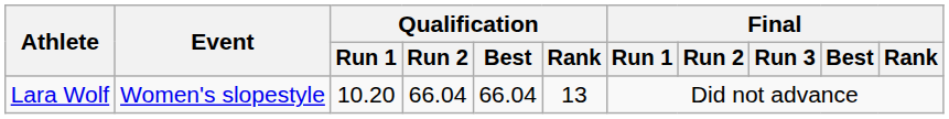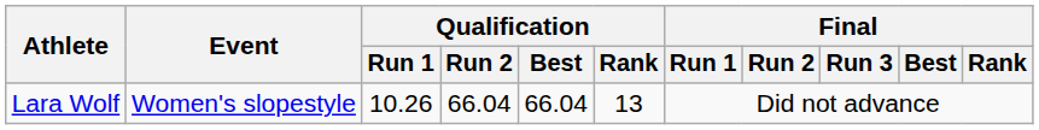Lara Wolf | Qualification / Run 1: 10.20 -> 10.26
